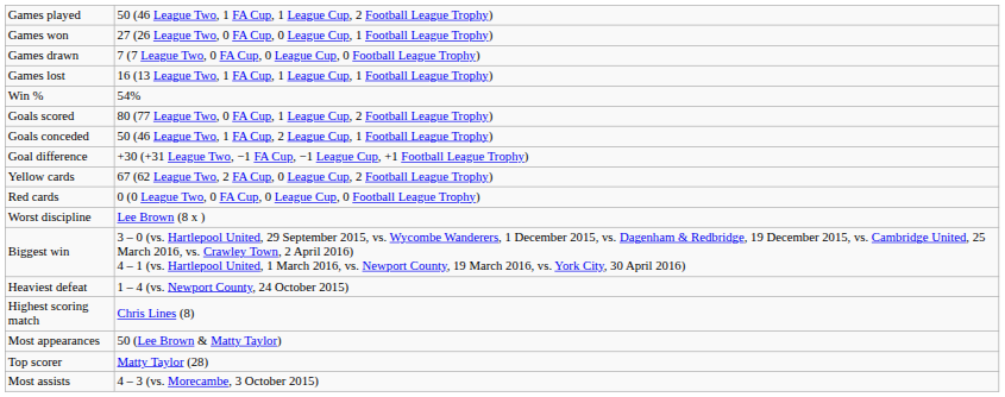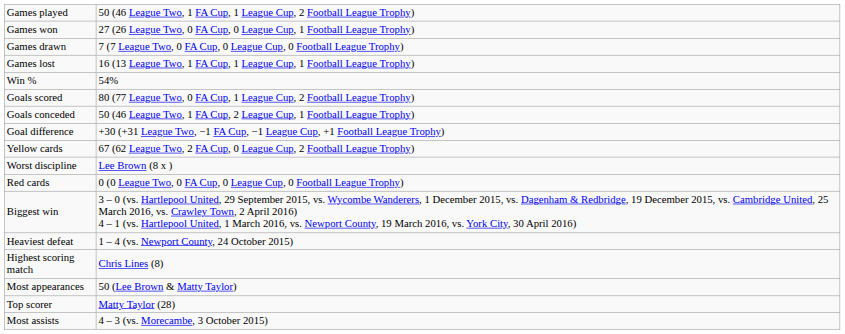rows swapped: Red cards <-> Worst discipline
